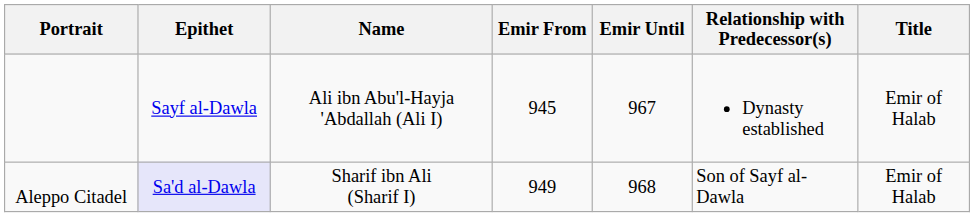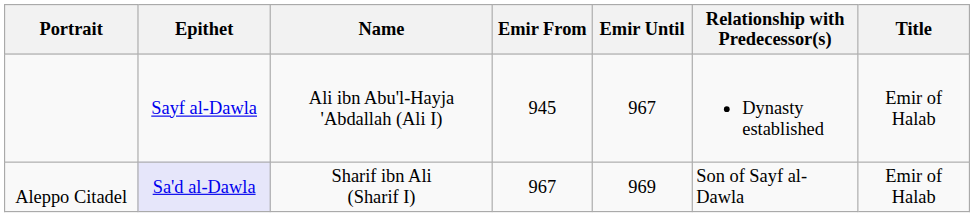Aleppo Citadel | Emir From: 949 -> 967
Aleppo Citadel | Emir Until: 968 -> 969
